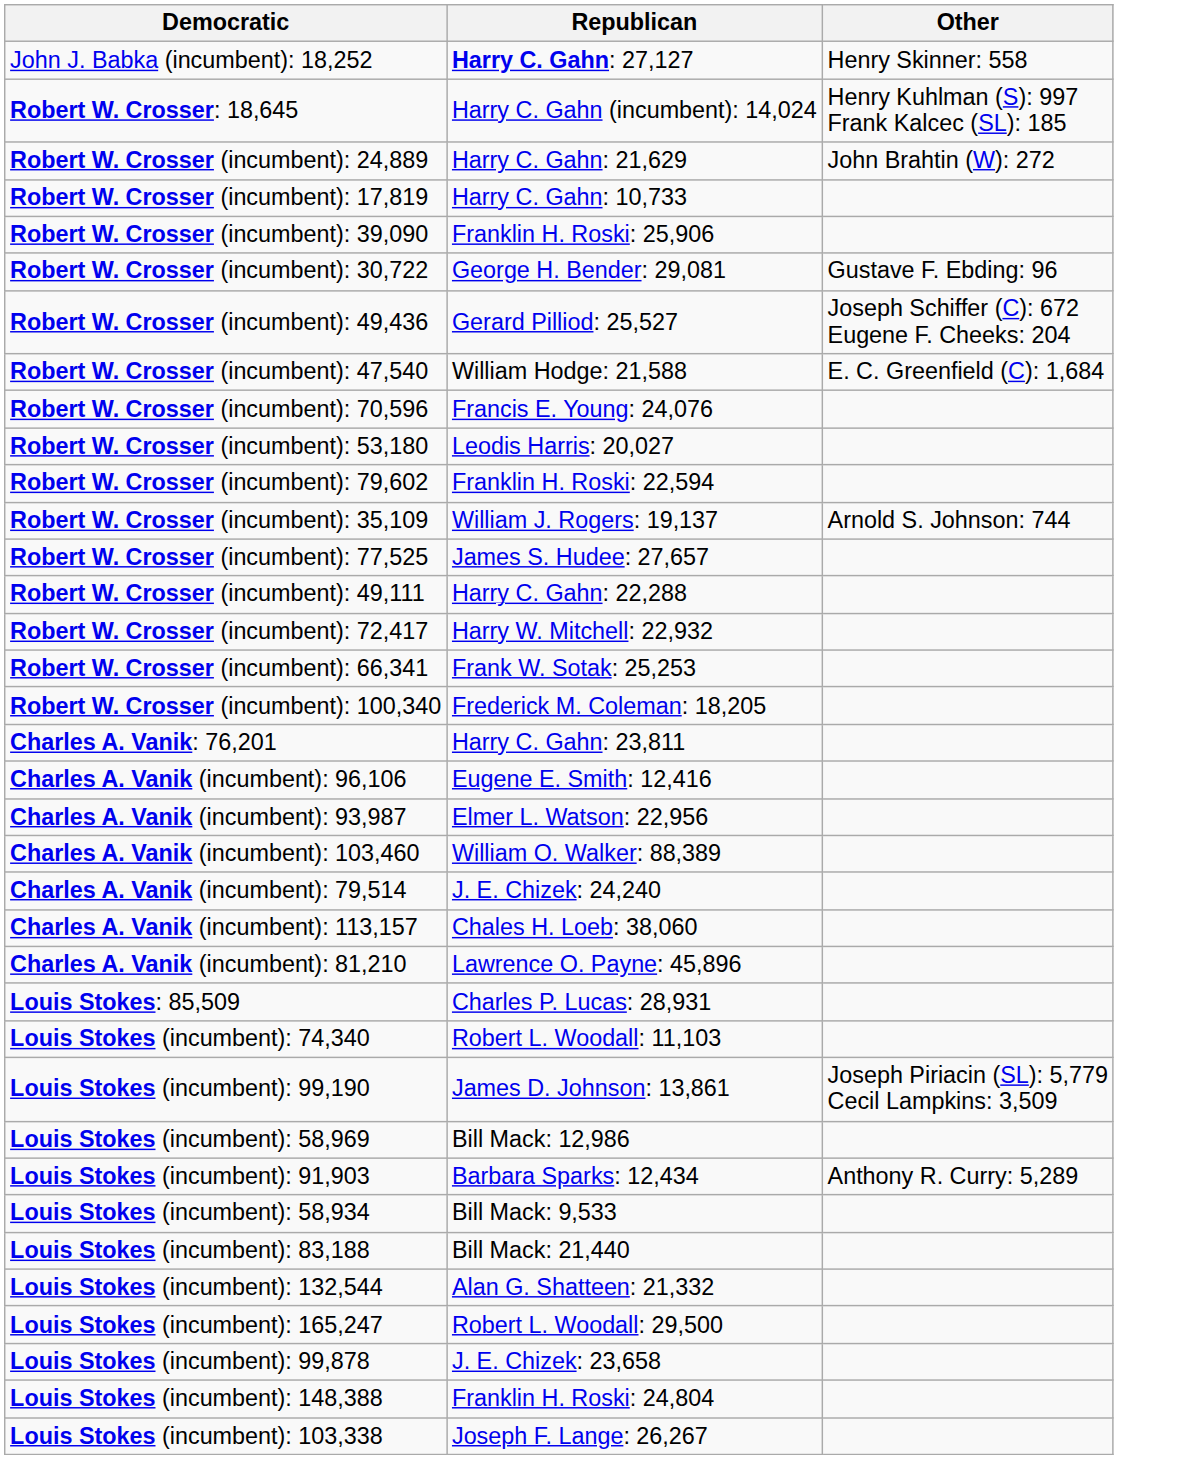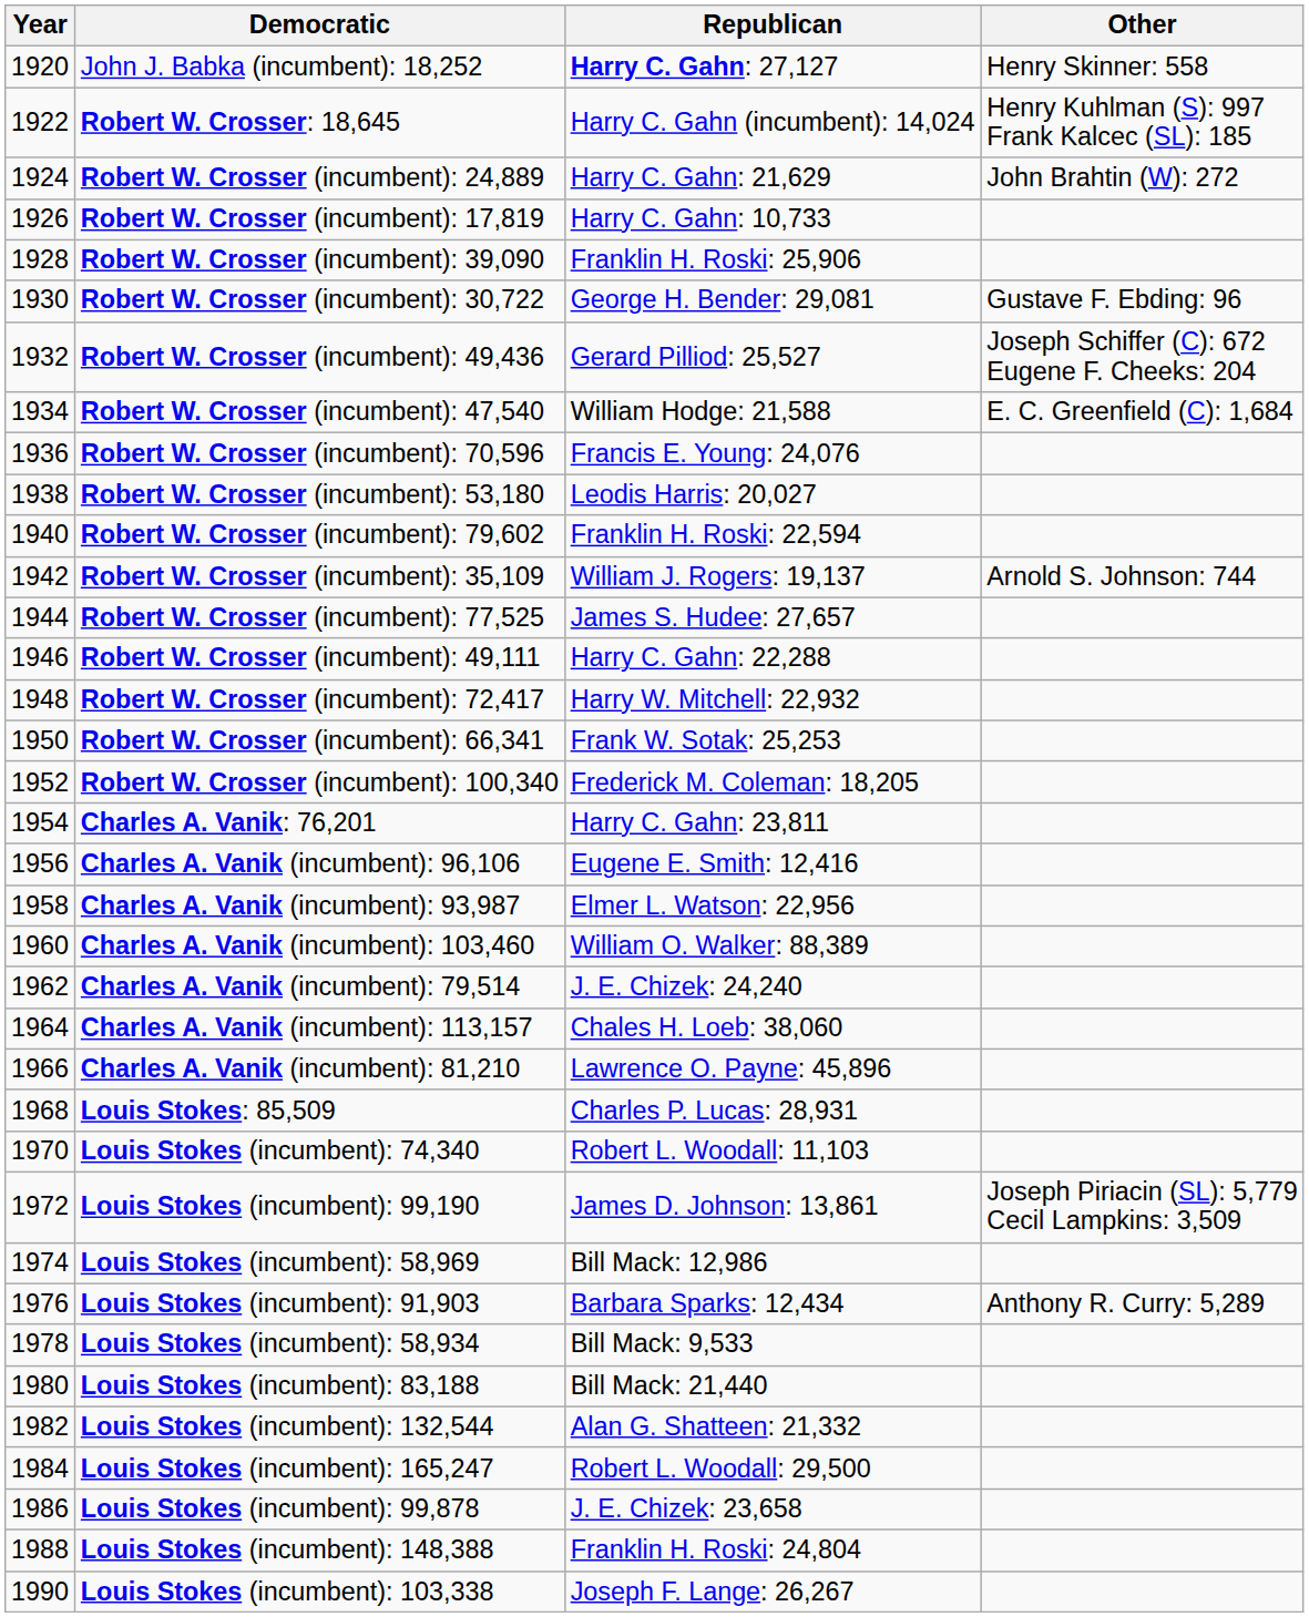+ column: Year | 1920 | 1922 | 1924 | 1926 | 1928 | 1930 | 1932 | 1934 | 1936 | 1938 | 1940 | 1942 | 1944 | 1946 | 1948 | 1950 | 1952 | 1954 | 1956 | 1958 | 1960 | 1962 | 1964 | 1966 | 1968 | 1970 | 1972 | 1974 | 1976 | 1978 | 1980 | 1982 | 1984 | 1986 | 1988 | 1990
